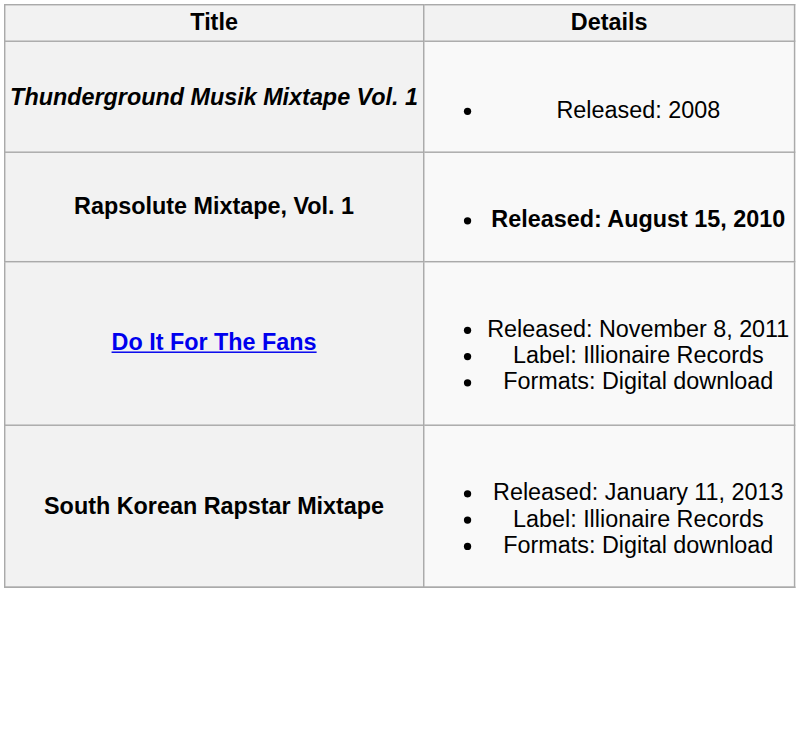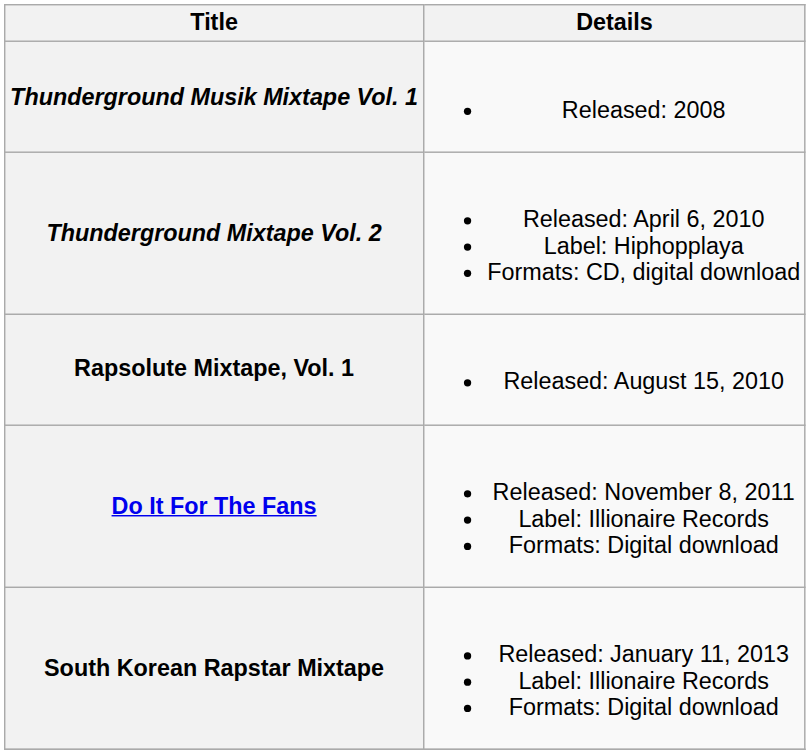+ row: Thunderground Mixtape Vol. 2 | Released: April 6, 2010 Label: Hiphopplaya Formats: CD, digital download
Rapsolute Mixtape, Vol. 1 | Details: bold -> normal
